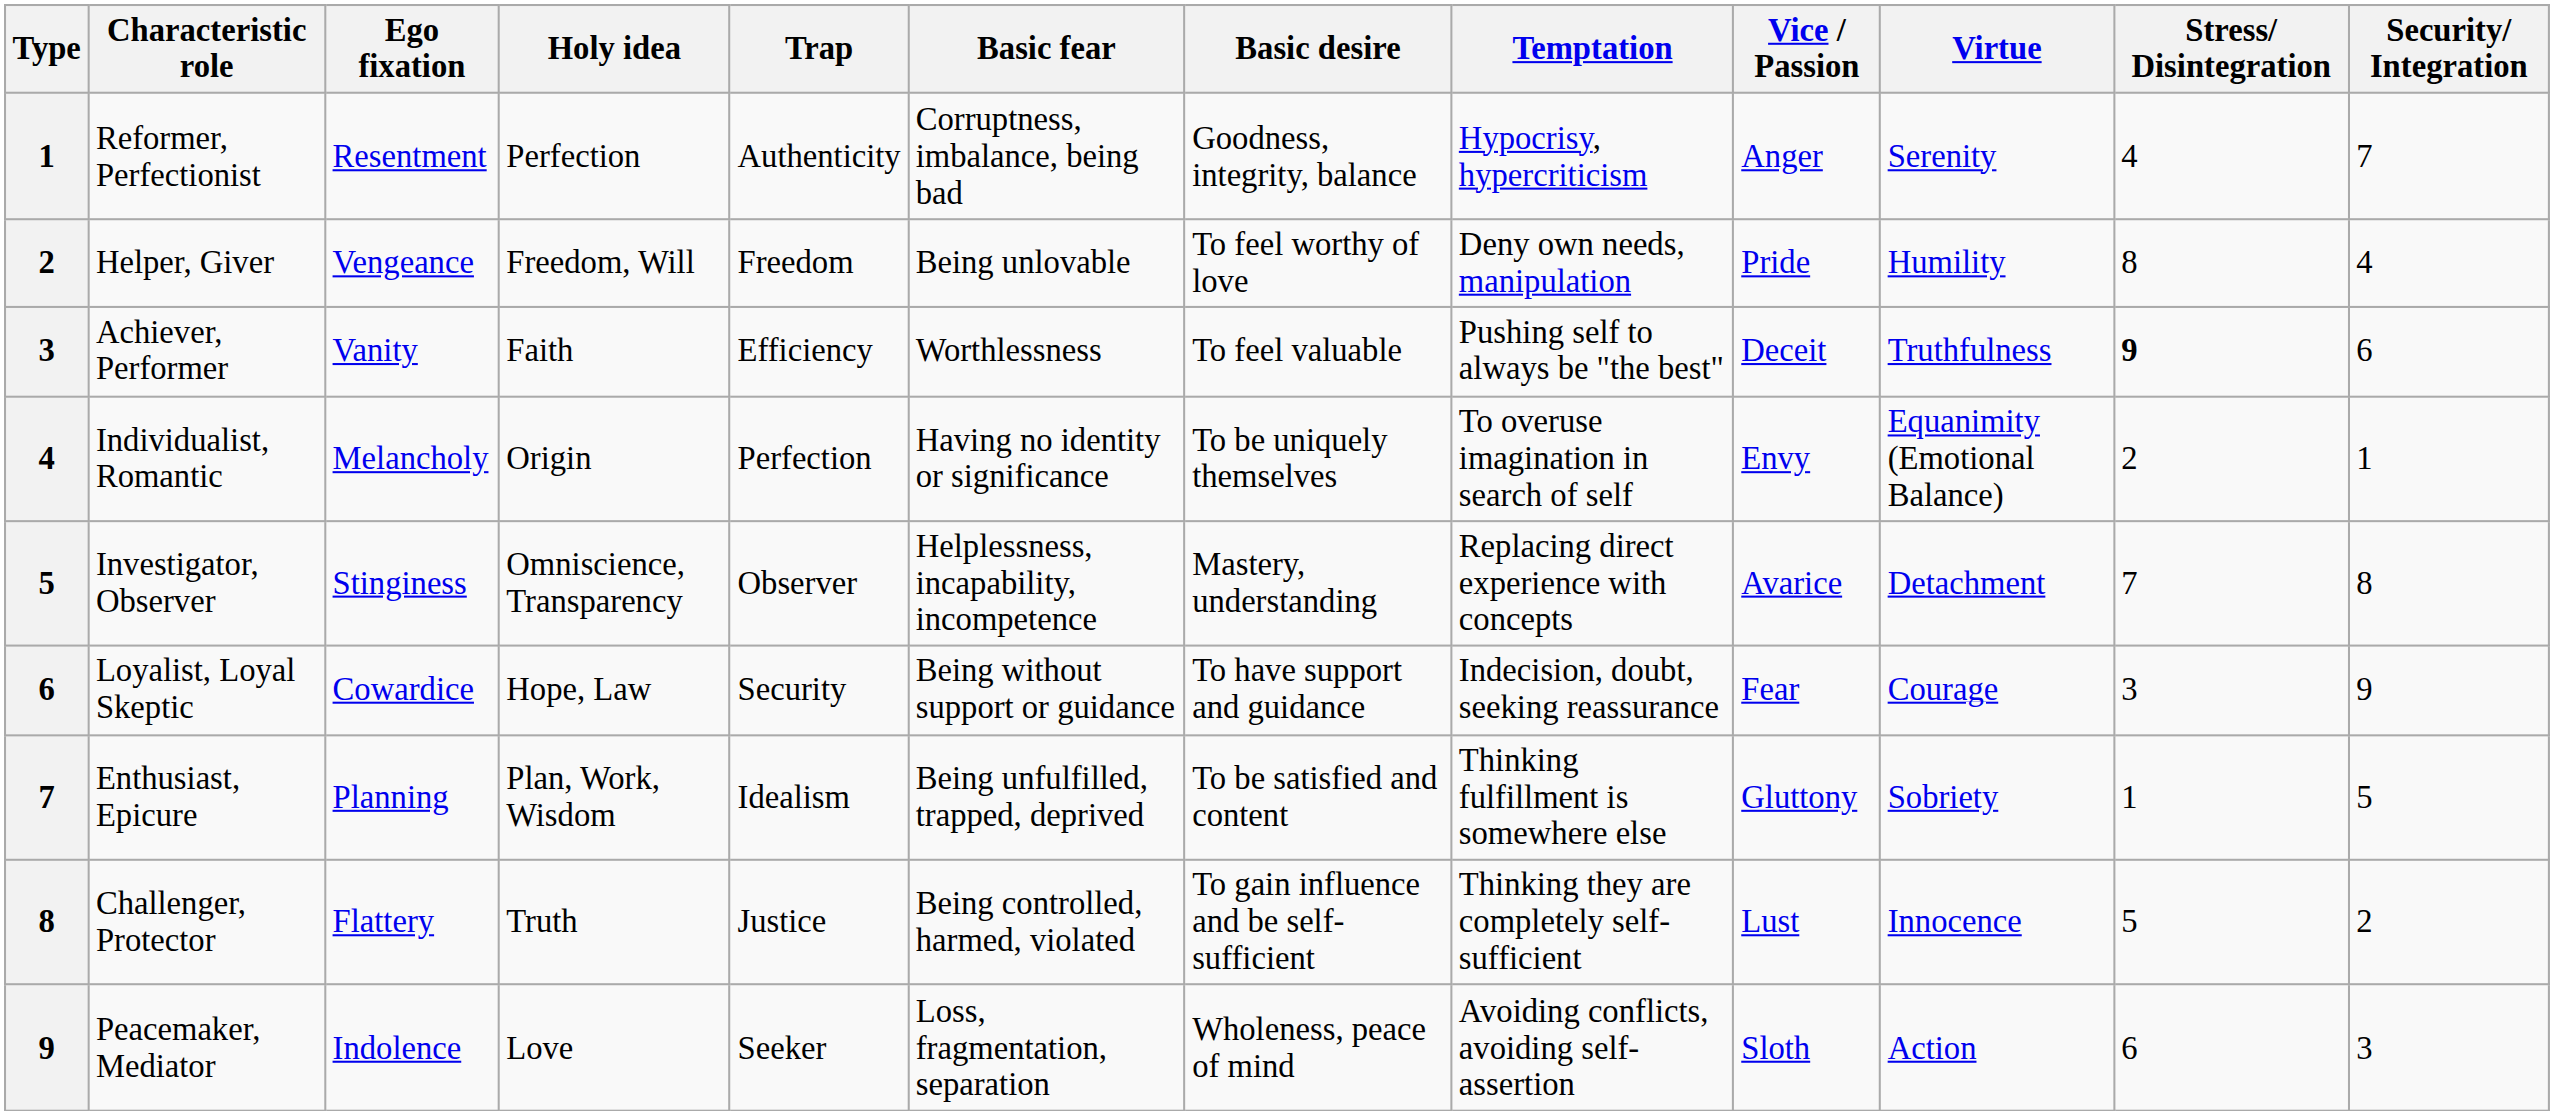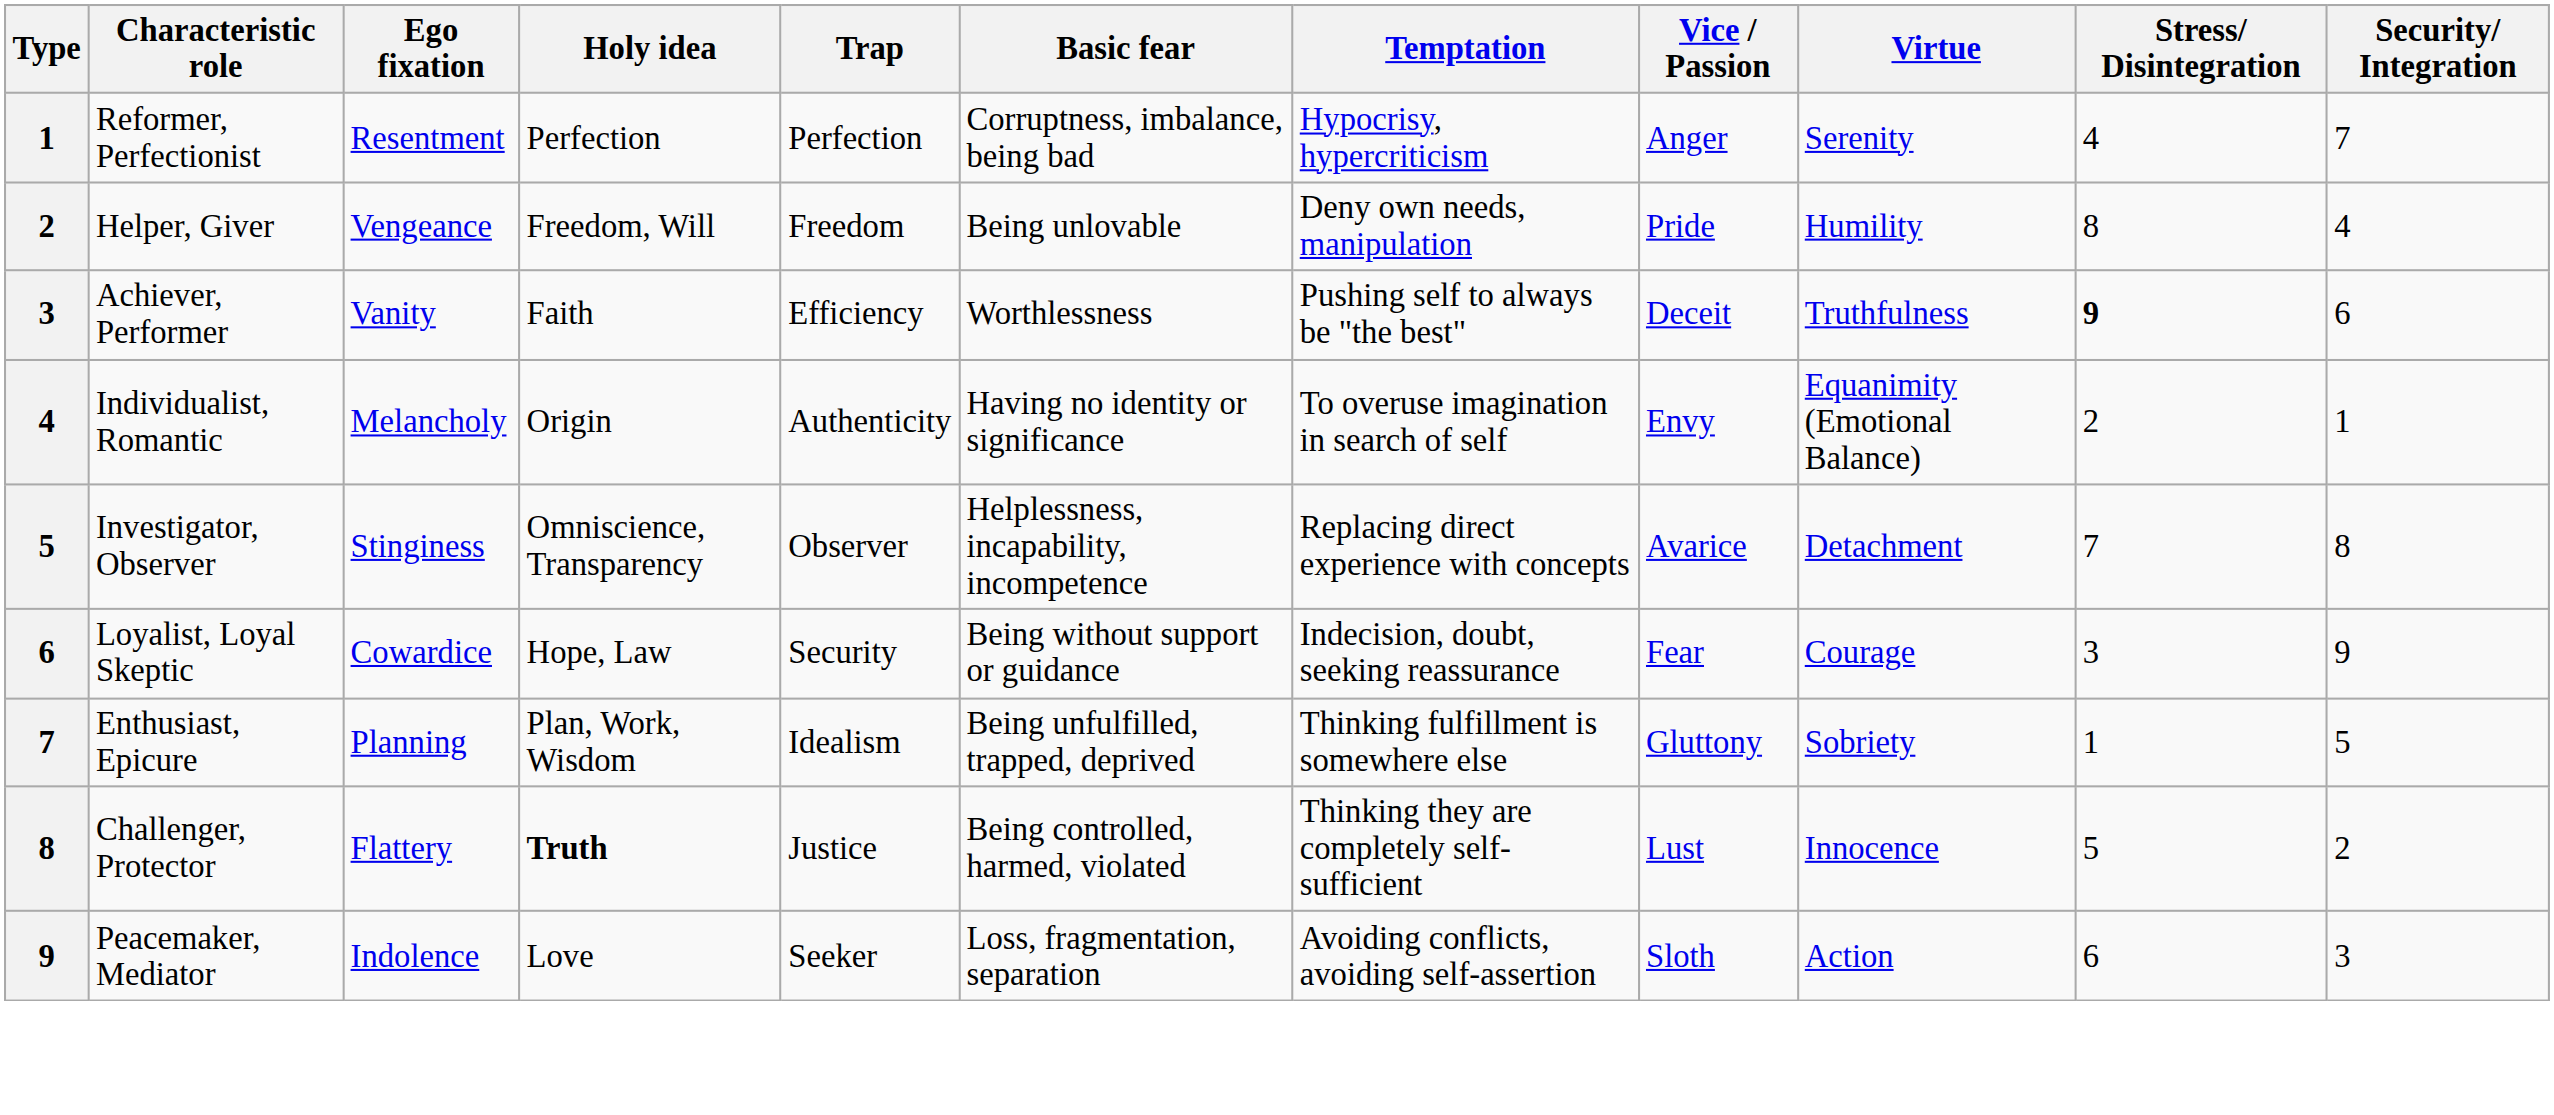- column: Basic desire | Goodness, integrity, balance | To feel worthy of love | To feel valuable | To be uniquely themselves | Mastery, understanding | To have support and guidance | To be satisfied and content | To gain influence and be self-sufficient | Wholeness, peace of mind
Reformer, Perfectionist | Trap: Authenticity -> Perfection
Individualist, Romantic | Trap: Perfection -> Authenticity
Challenger, Protector | Holy idea: normal -> bold
